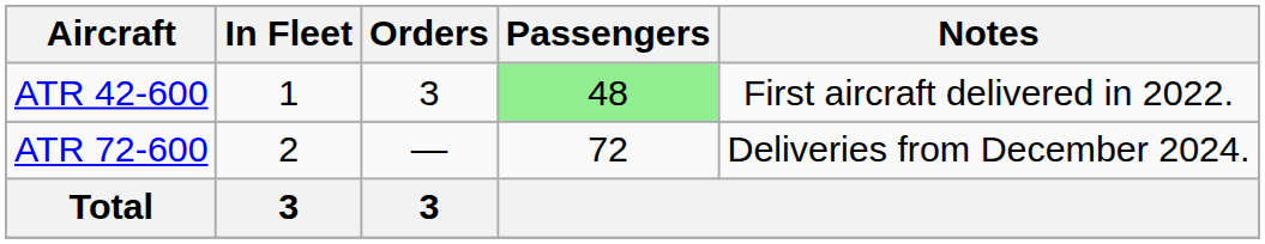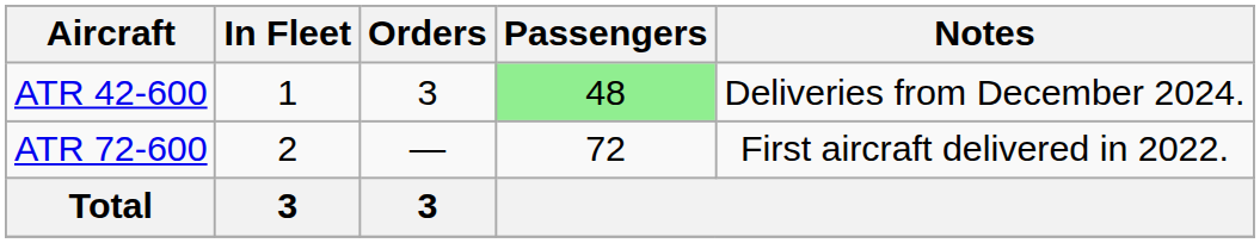ATR 42-600 | Notes: First aircraft delivered in 2022. -> Deliveries from December 2024.
ATR 72-600 | Notes: Deliveries from December 2024. -> First aircraft delivered in 2022.
